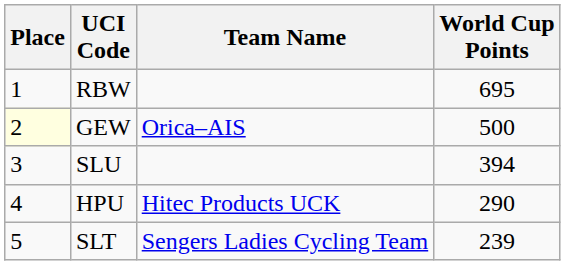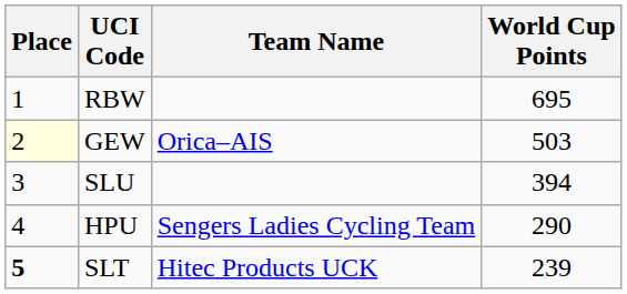GEW | World Cup Points: 500 -> 503
HPU | Team Name: Hitec Products UCK -> Sengers Ladies Cycling Team
SLT | Place: normal -> bold
SLT | Team Name: Sengers Ladies Cycling Team -> Hitec Products UCK
